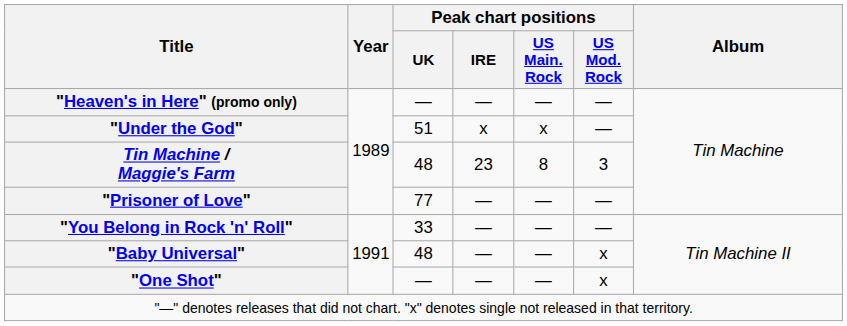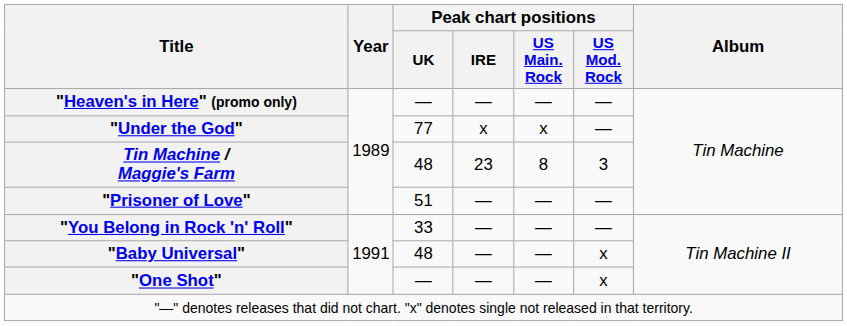"Under the God" | Peak chart positions / UK: 51 -> 77
"Prisoner of Love" | Peak chart positions / UK: 77 -> 51
